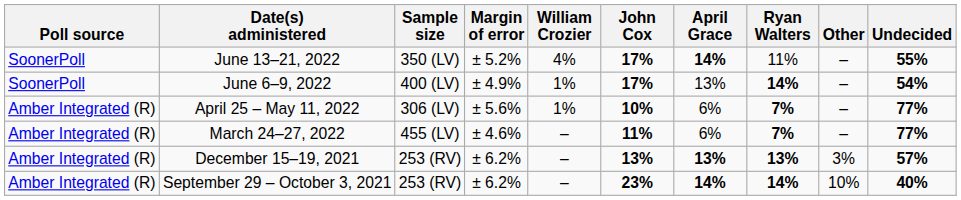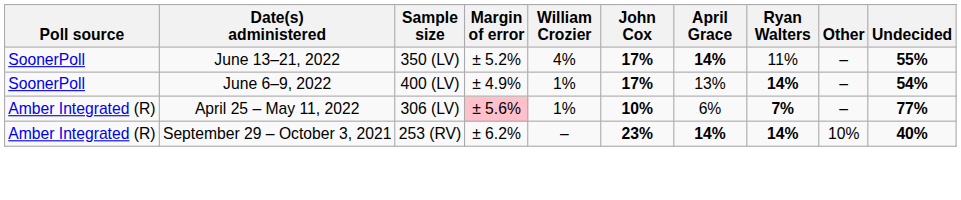April 25 – May 11, 2022 | Margin of error: no background -> pink background
- row: Amber Integrated (R) | March 24–27, 2022 | 455 (LV) | ± 4.6% | – | 11% | 6% | 7% | – | 77%
- row: Amber Integrated (R) | December 15–19, 2021 | 253 (RV) | ± 6.2% | – | 13% | 13% | 13% | 3% | 57%
